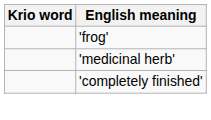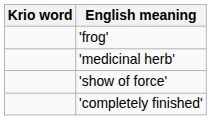+ row: 'show of force'
